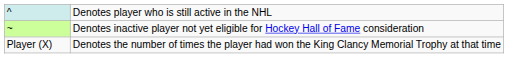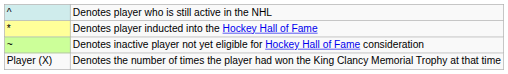+ row: * | Denotes player inducted into the Hockey Hall of Fame
